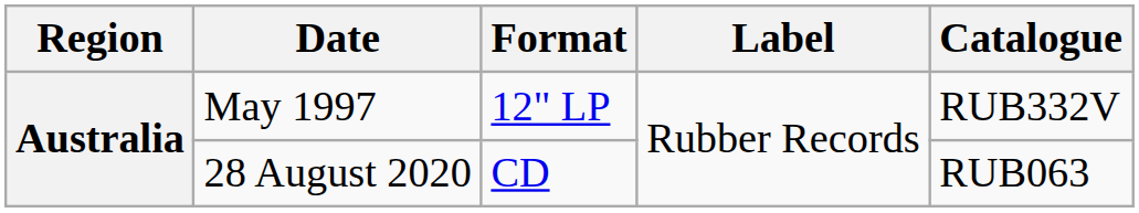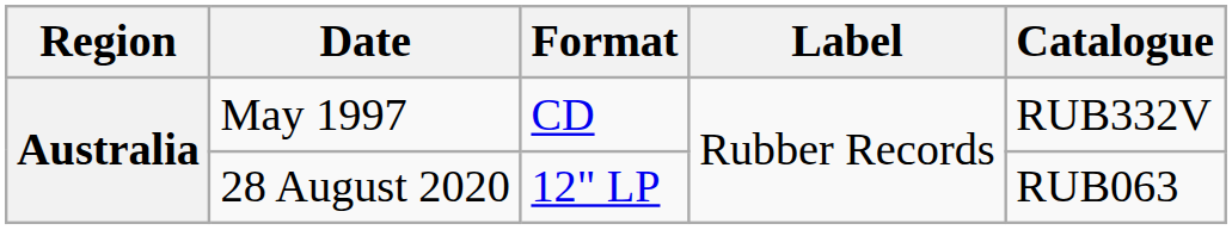May 1997 | Format: 12" LP -> CD
28 August 2020 | Format: CD -> 12" LP
